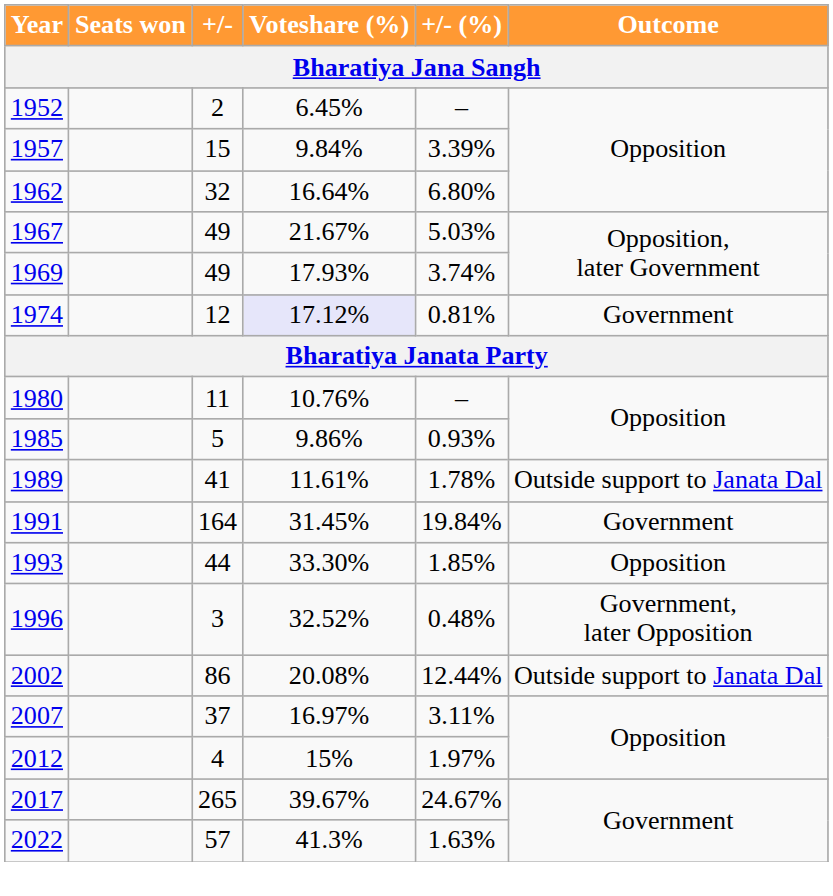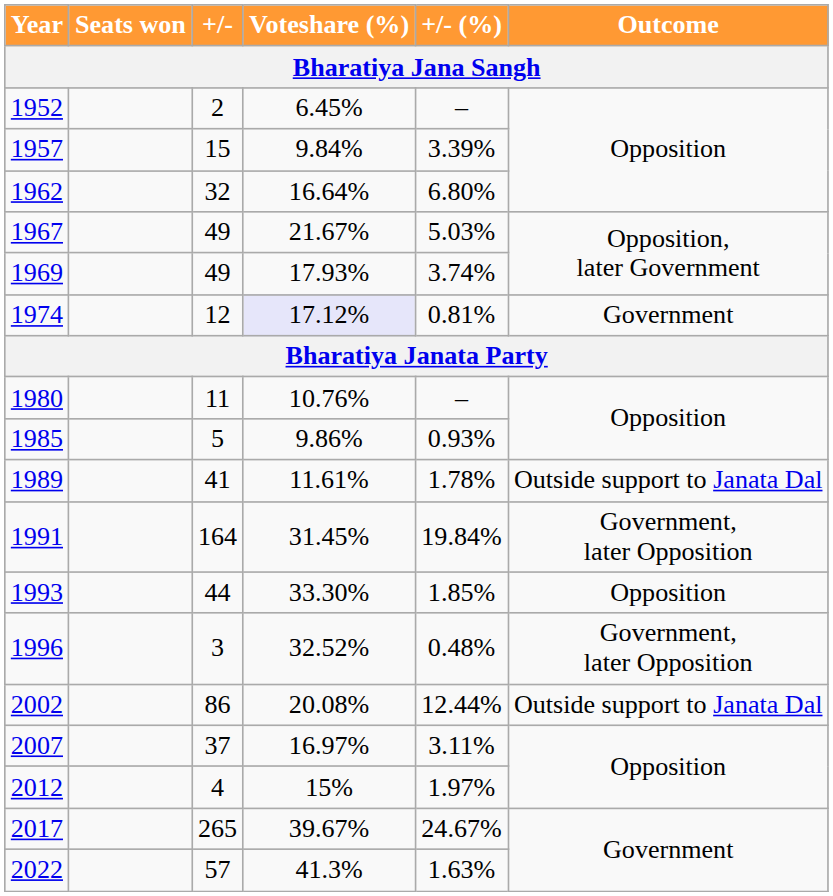1991 | Outcome: Government -> Government, later Opposition
